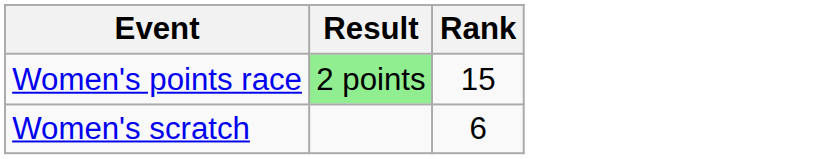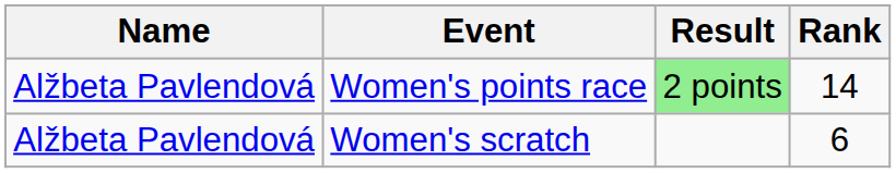+ column: Name | Alžbeta Pavlendová | Alžbeta Pavlendová
Women's points race | Rank: 15 -> 14
